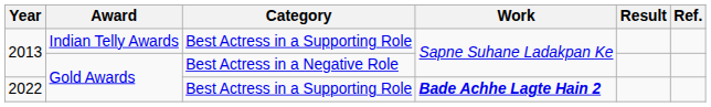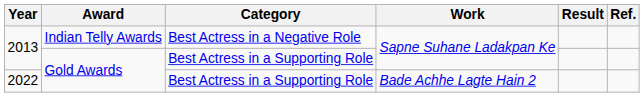2013 / Indian Telly Awards | Category: Best Actress in a Supporting Role -> Best Actress in a Negative Role
2013 / Gold Awards | Category: Best Actress in a Negative Role -> Best Actress in a Supporting Role
2022 | Work: bold -> normal
